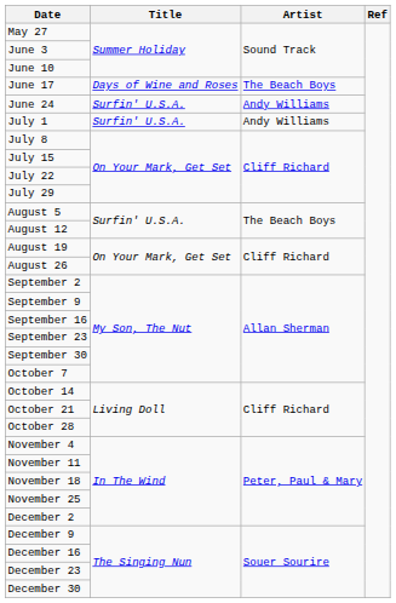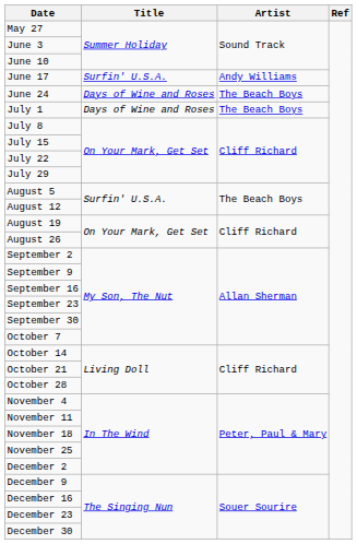June 17 | Title: Days of Wine and Roses -> Surfin' U.S.A.
June 17 | Artist: The Beach Boys -> Andy Williams
June 24 | Title: Surfin' U.S.A. -> Days of Wine and Roses
June 24 | Artist: Andy Williams -> The Beach Boys
July 1 | Title: Surfin' U.S.A. -> Days of Wine and Roses
July 1 | Artist: Andy Williams -> The Beach Boys
